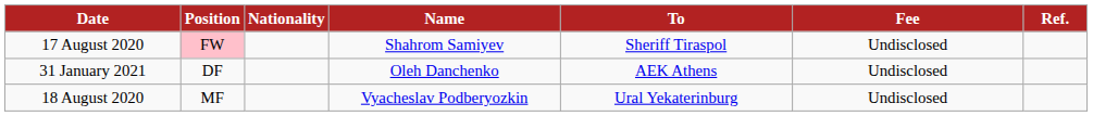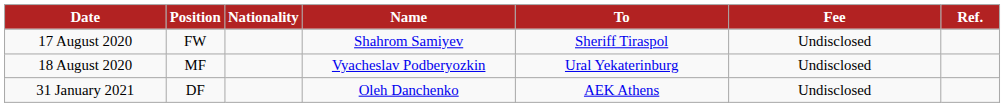17 August 2020 | Position: pink background -> no background
rows swapped: 18 August 2020 <-> 31 January 2021
